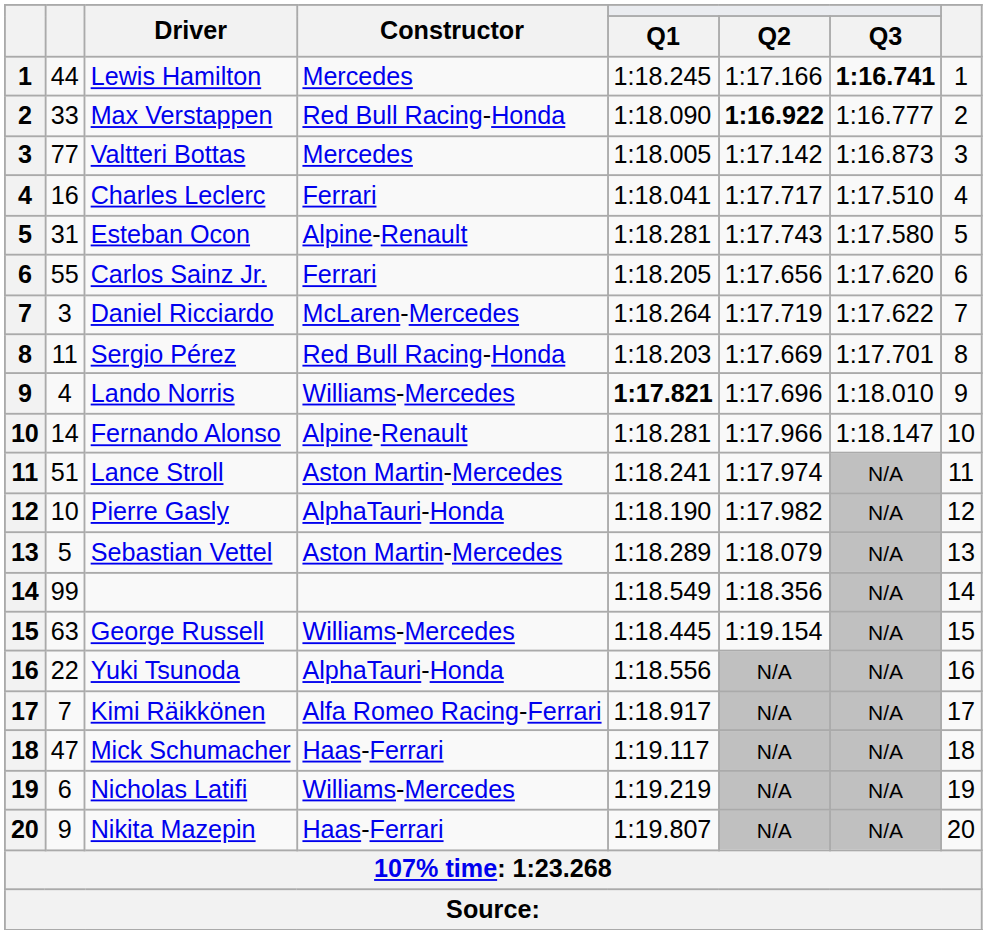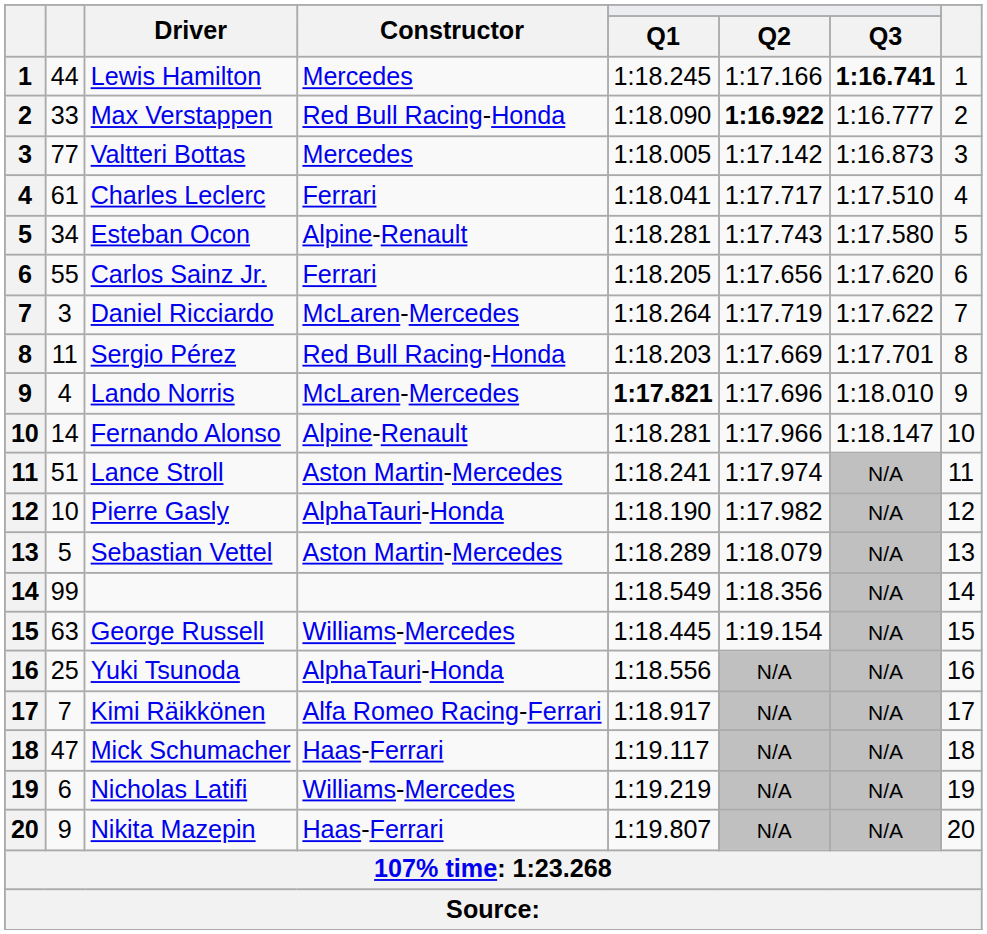Charles Leclerc | column 2: 16 -> 61
Esteban Ocon | column 2: 31 -> 34
Lando Norris | Constructor: Williams-Mercedes -> McLaren-Mercedes
Yuki Tsunoda | column 2: 22 -> 25
